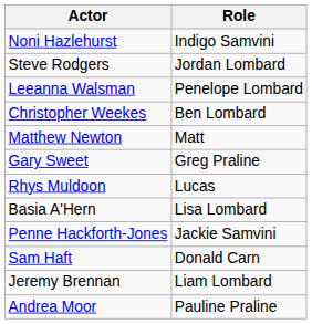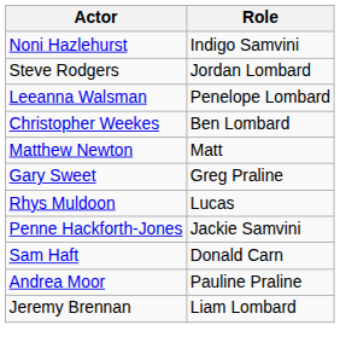- row: Basia A'Hern | Lisa Lombard
rows swapped: Andrea Moor <-> Jeremy Brennan
